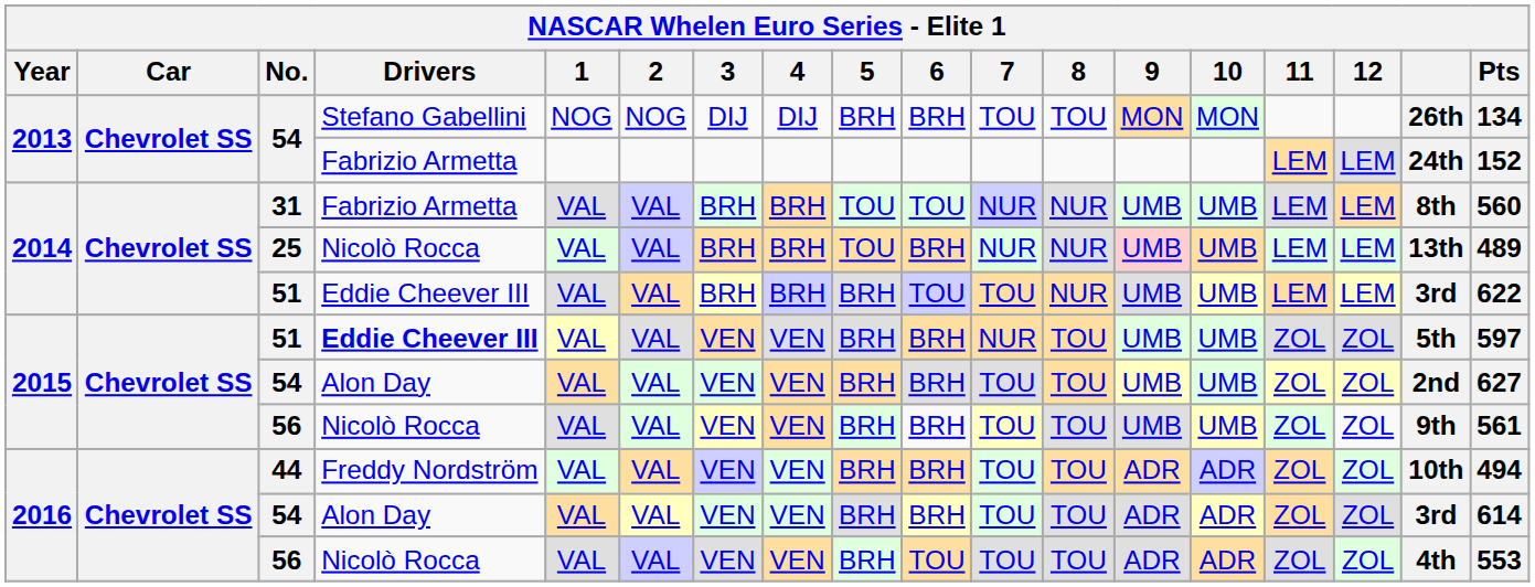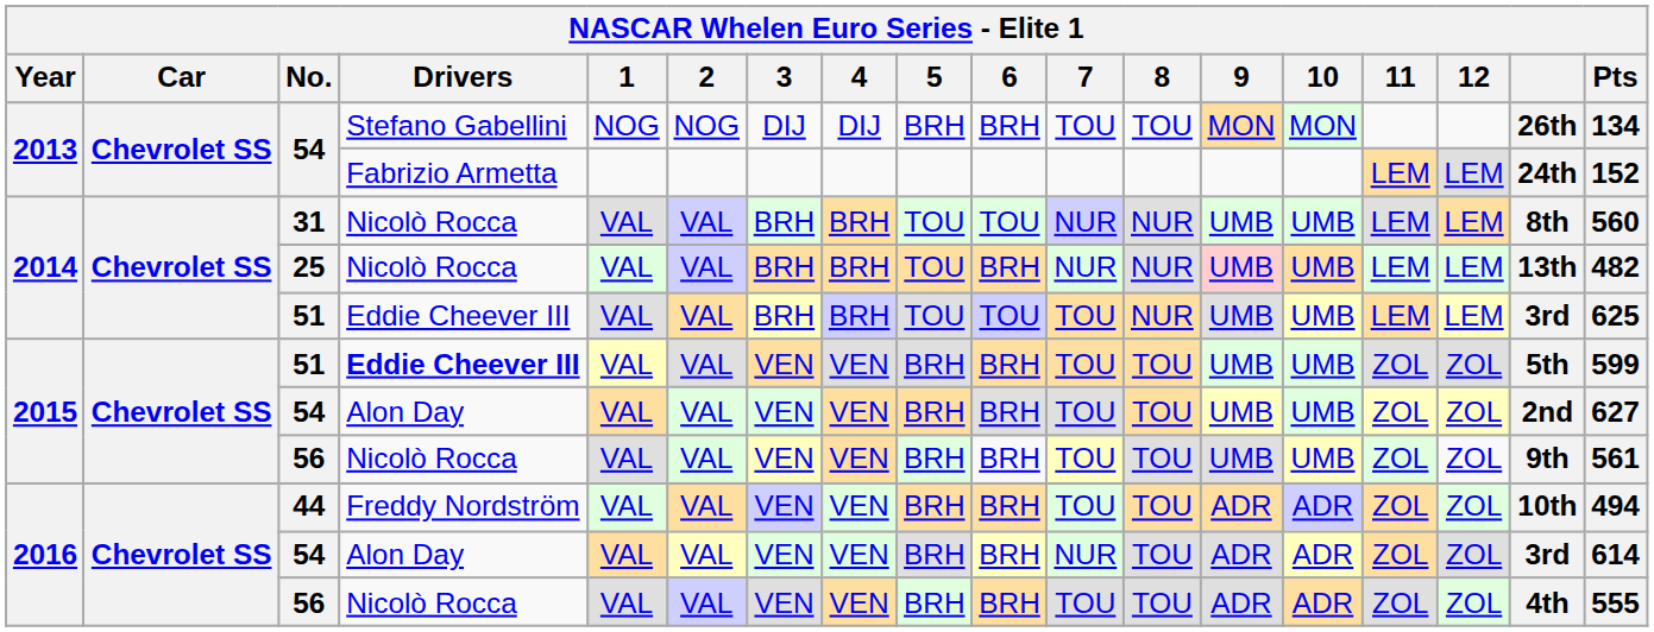31 | Drivers: Fabrizio Armetta -> Nicolò Rocca
25 | Pts: 489 -> 482
2014 / 51 | 5: BRH -> TOU
2014 / 51 | Pts: 622 -> 625
2015 / 51 | 7: NUR -> TOU
2015 / 51 | Pts: 597 -> 599
2016 / 54 | 7: TOU -> NUR
2016 / 56 | 6: TOU -> BRH
2016 / 56 | Pts: 553 -> 555
